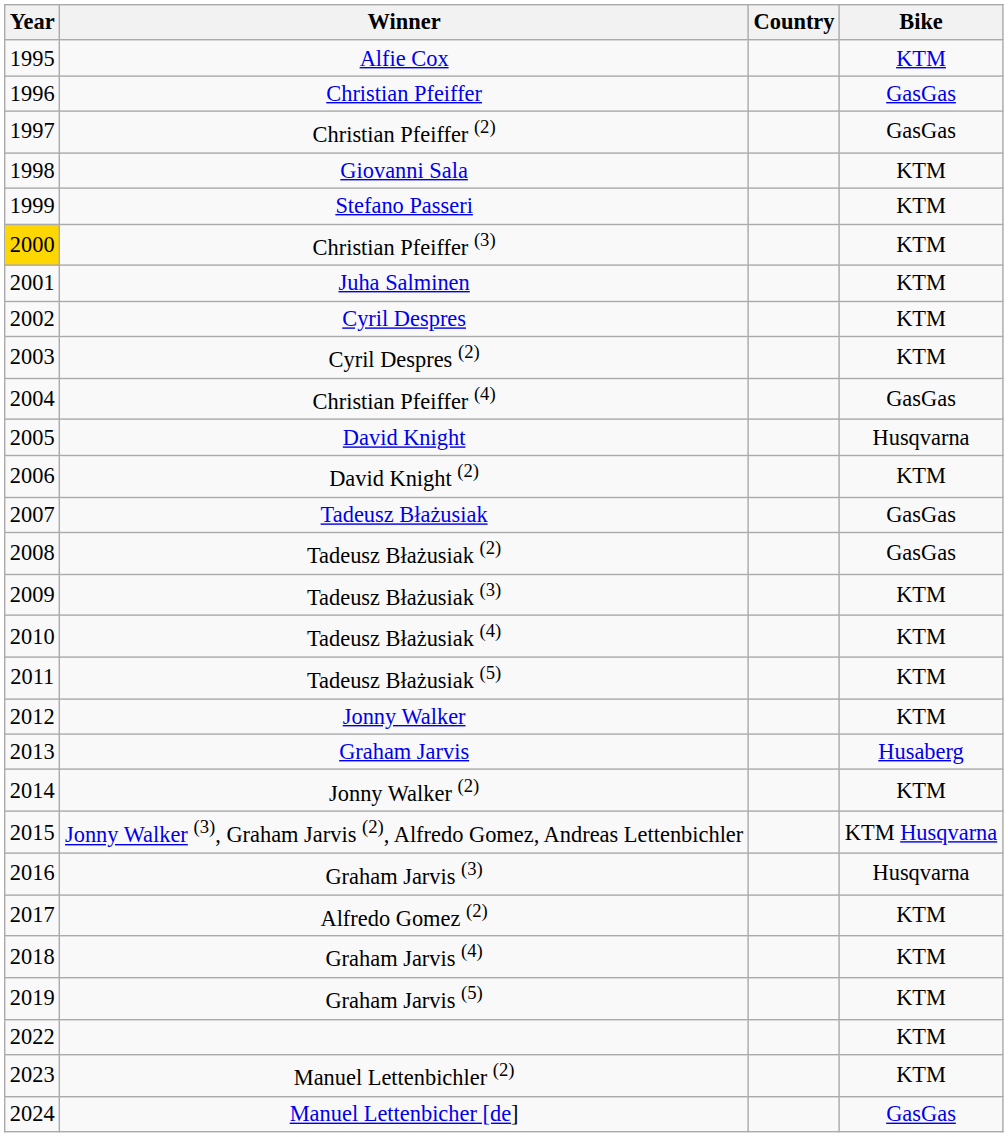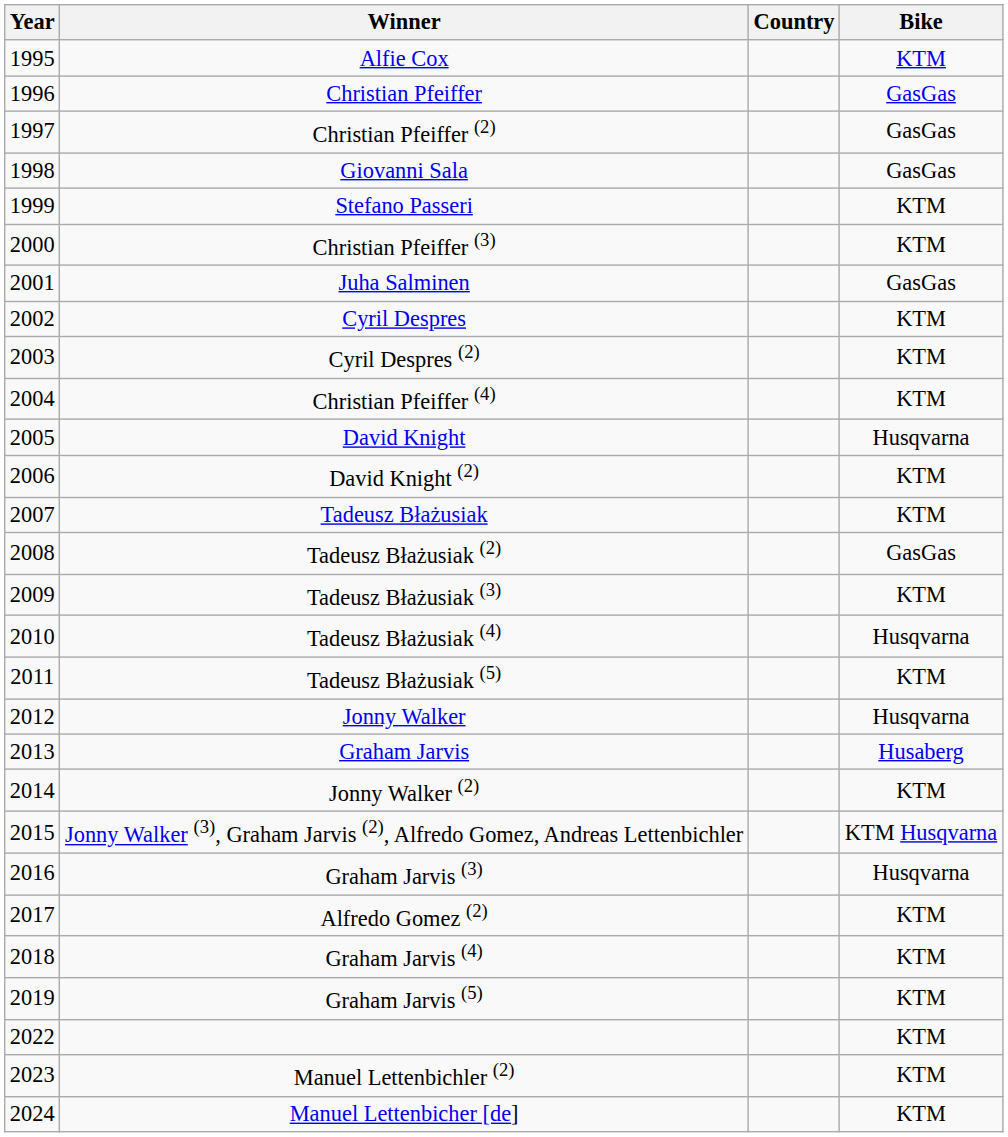Giovanni Sala | Bike: KTM -> GasGas
Christian Pfeiffer (3) | Year: gold background -> no background
Juha Salminen | Bike: KTM -> GasGas
Christian Pfeiffer (4) | Bike: GasGas -> KTM
Tadeusz Błażusiak | Bike: GasGas -> KTM
Tadeusz Błażusiak (4) | Bike: KTM -> Husqvarna
Jonny Walker | Bike: KTM -> Husqvarna
Manuel Lettenbicher [de] | Bike: GasGas -> KTM
